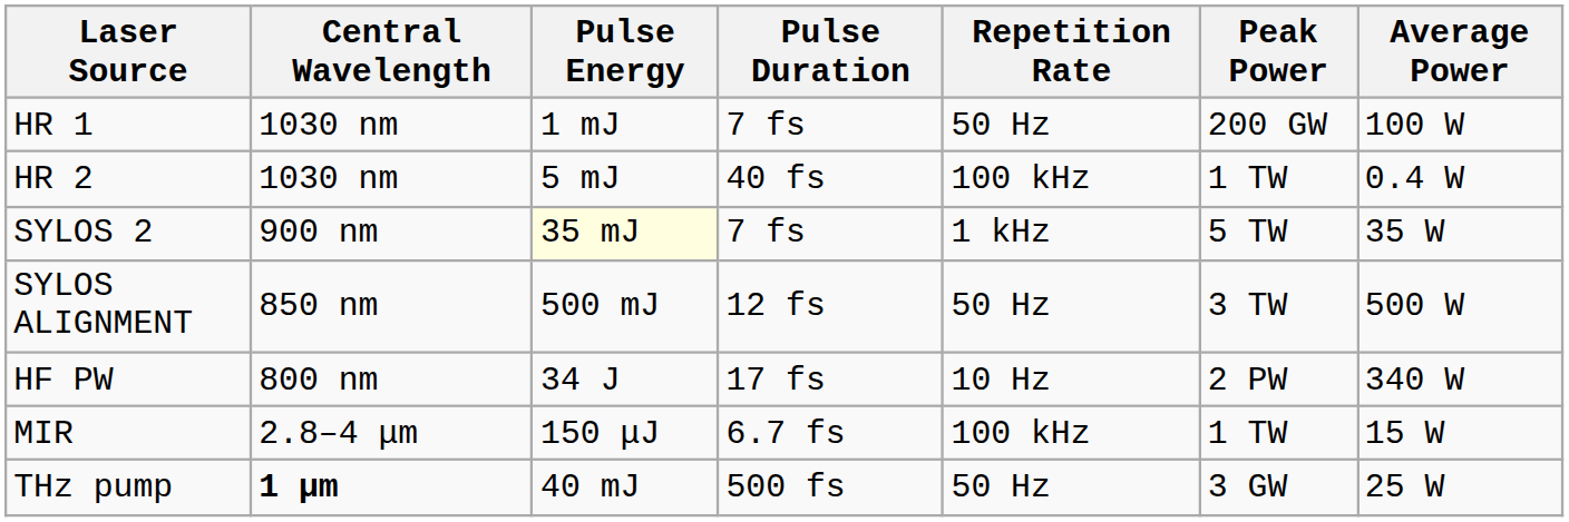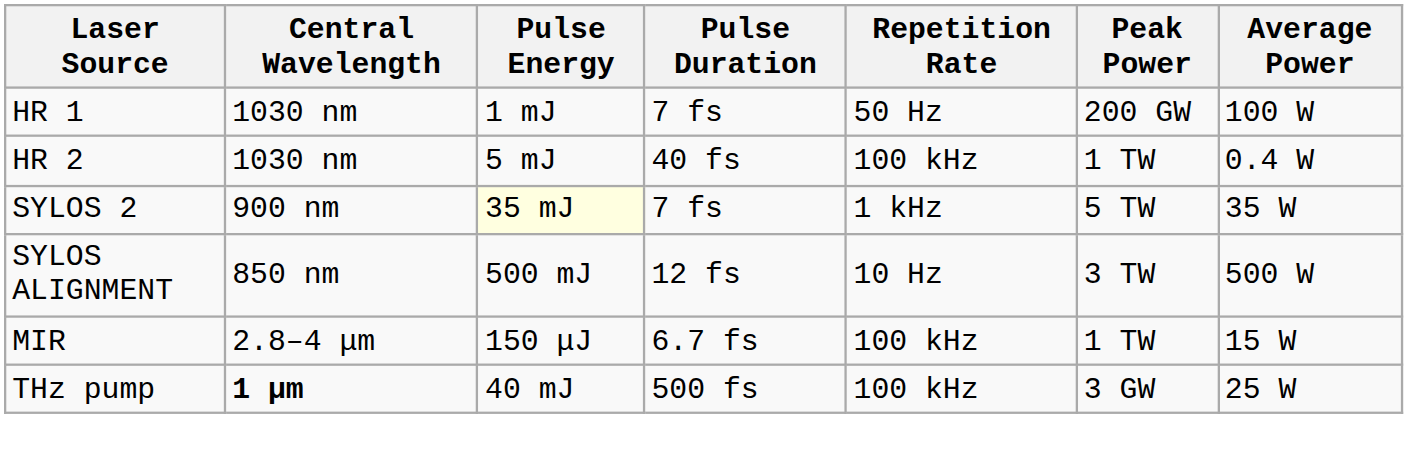SYLOS ALIGNMENT | Repetition Rate: 50 Hz -> 10 Hz
- row: HF PW | 800 nm | 34 J | 17 fs | 10 Hz | 2 PW | 340 W
THz pump | Repetition Rate: 50 Hz -> 100 kHz
